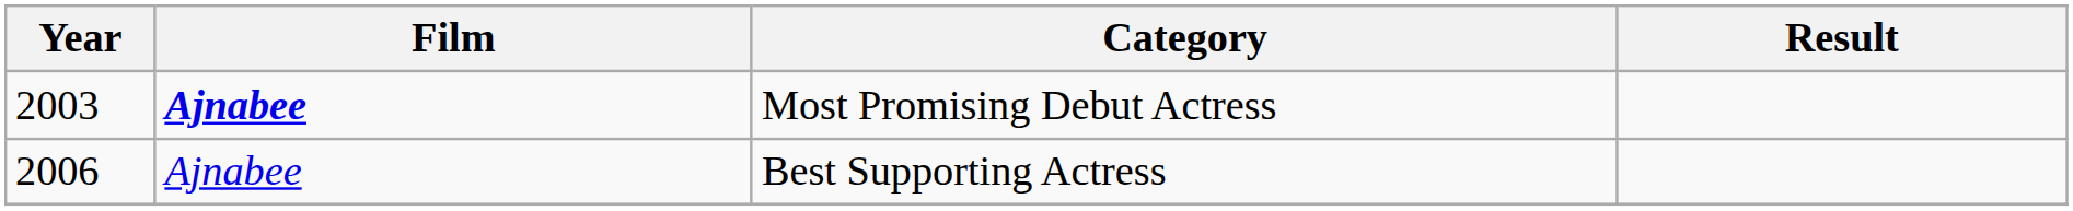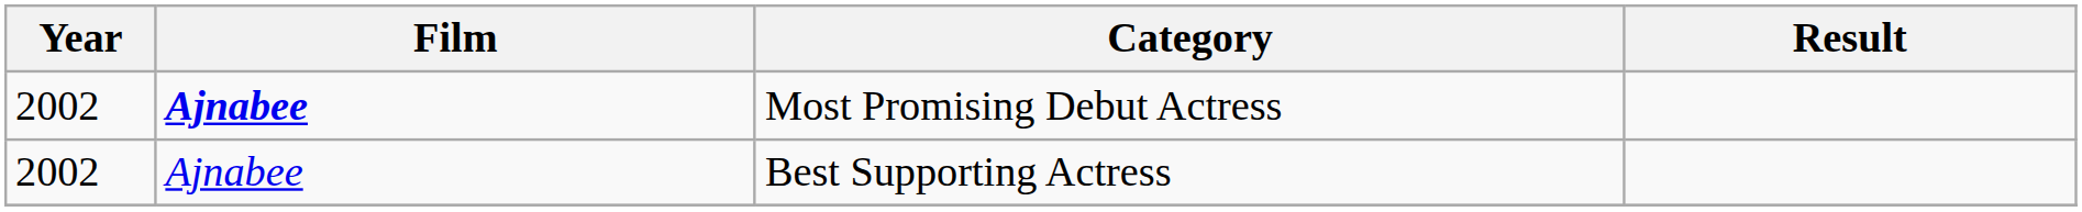Most Promising Debut Actress | Year: 2003 -> 2002
Best Supporting Actress | Year: 2006 -> 2002
